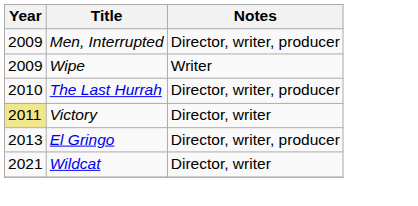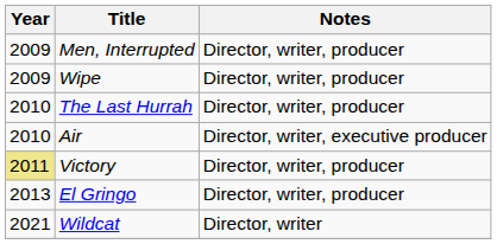Wipe | Notes: Writer -> Director, writer, producer
+ row: 2010 | Air | Director, writer, executive producer
Victory | Notes: Director, writer -> Director, writer, producer
